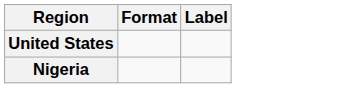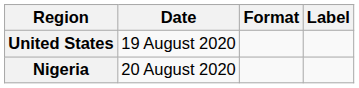+ column: Date | 19 August 2020 | 20 August 2020
